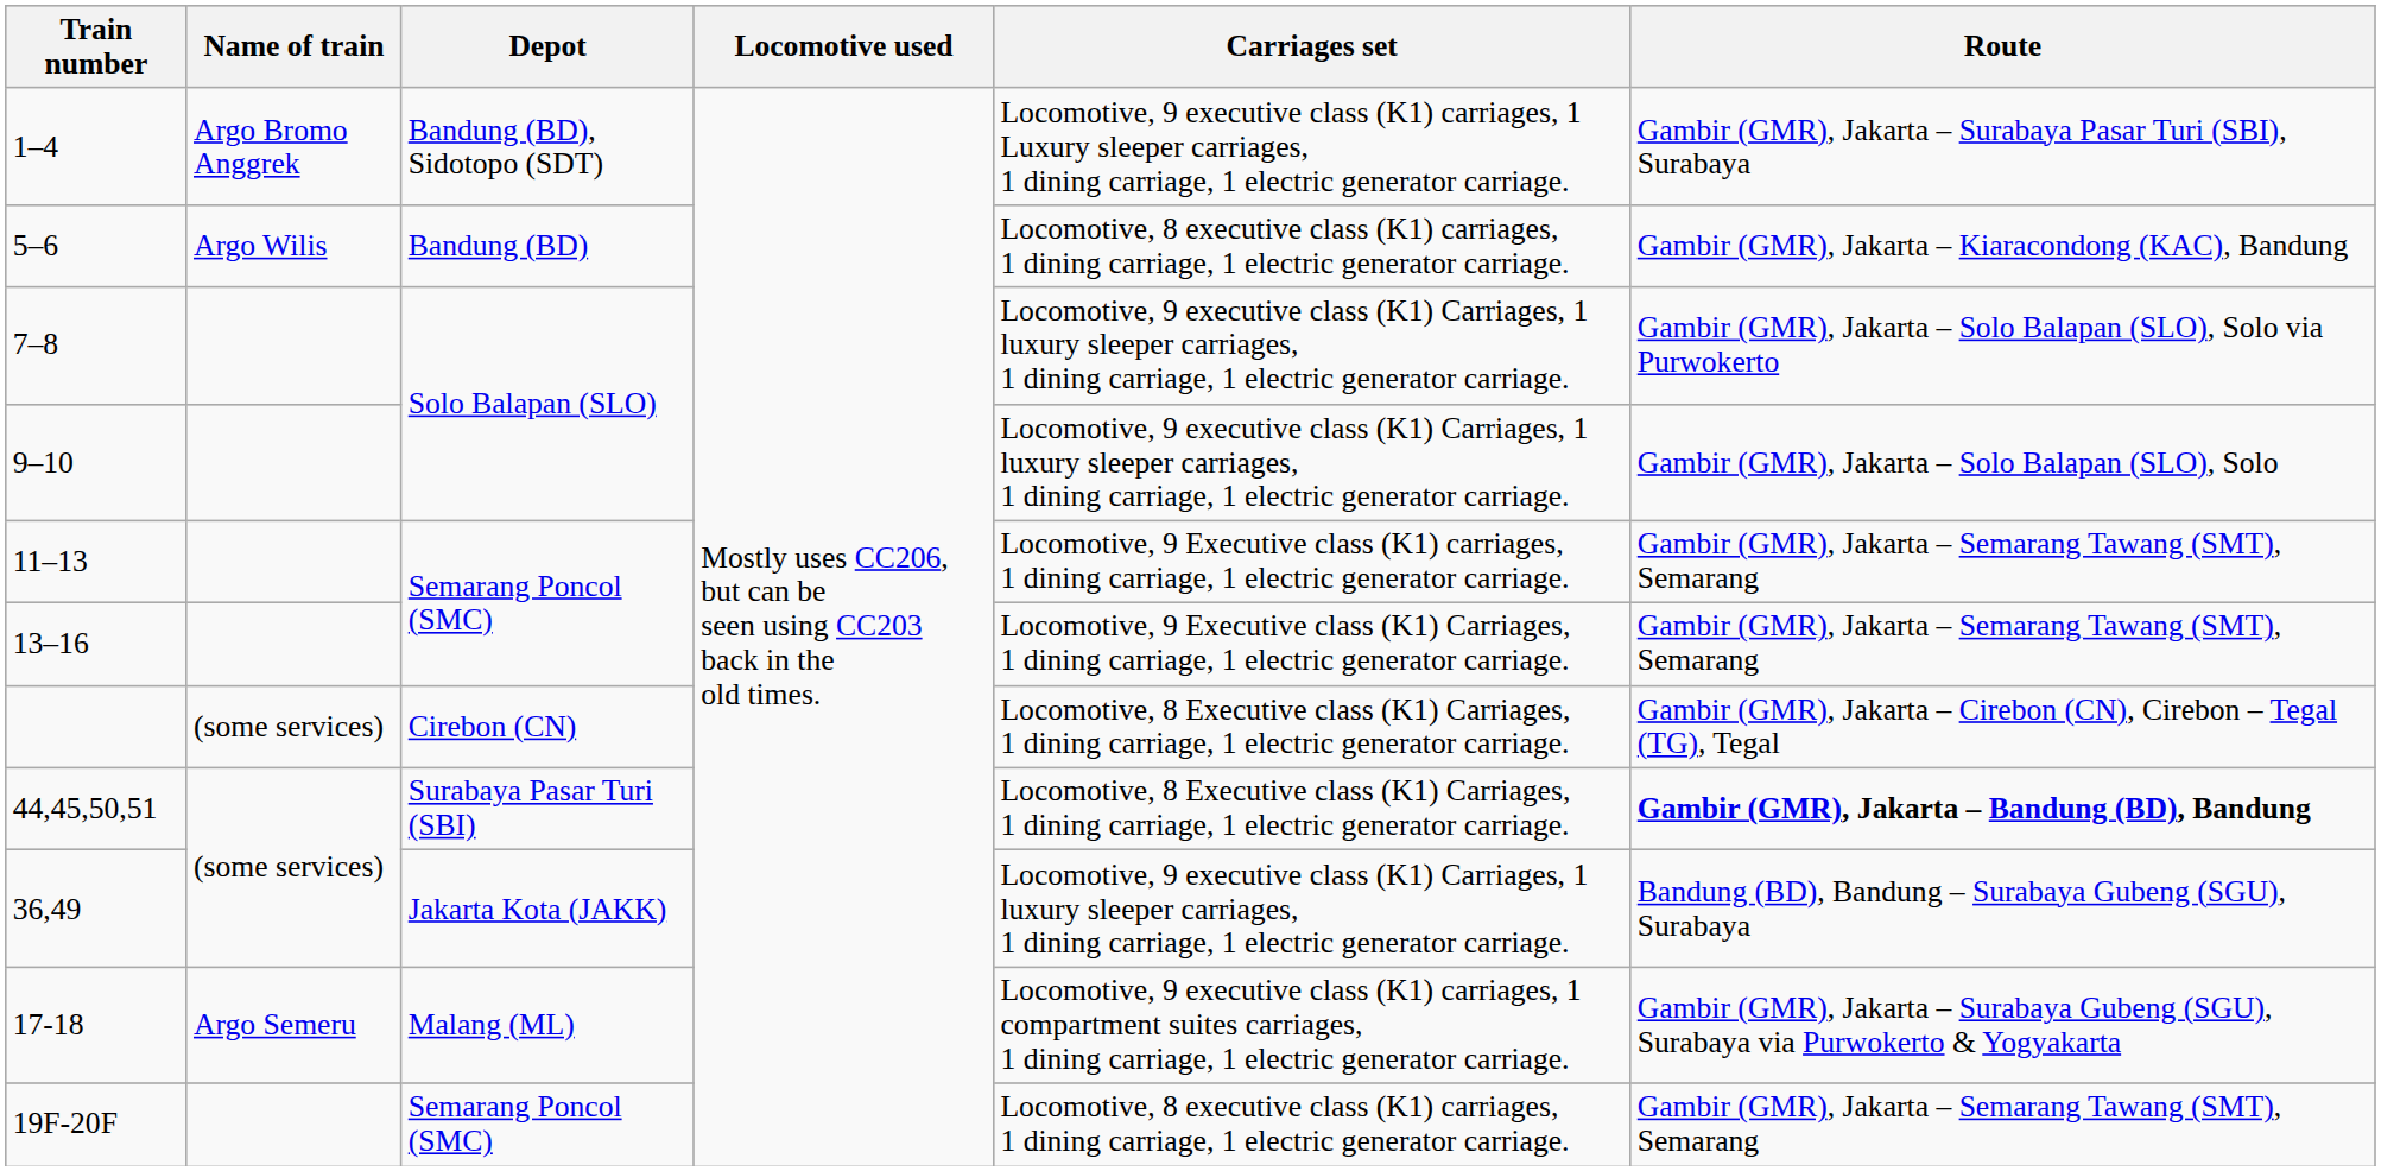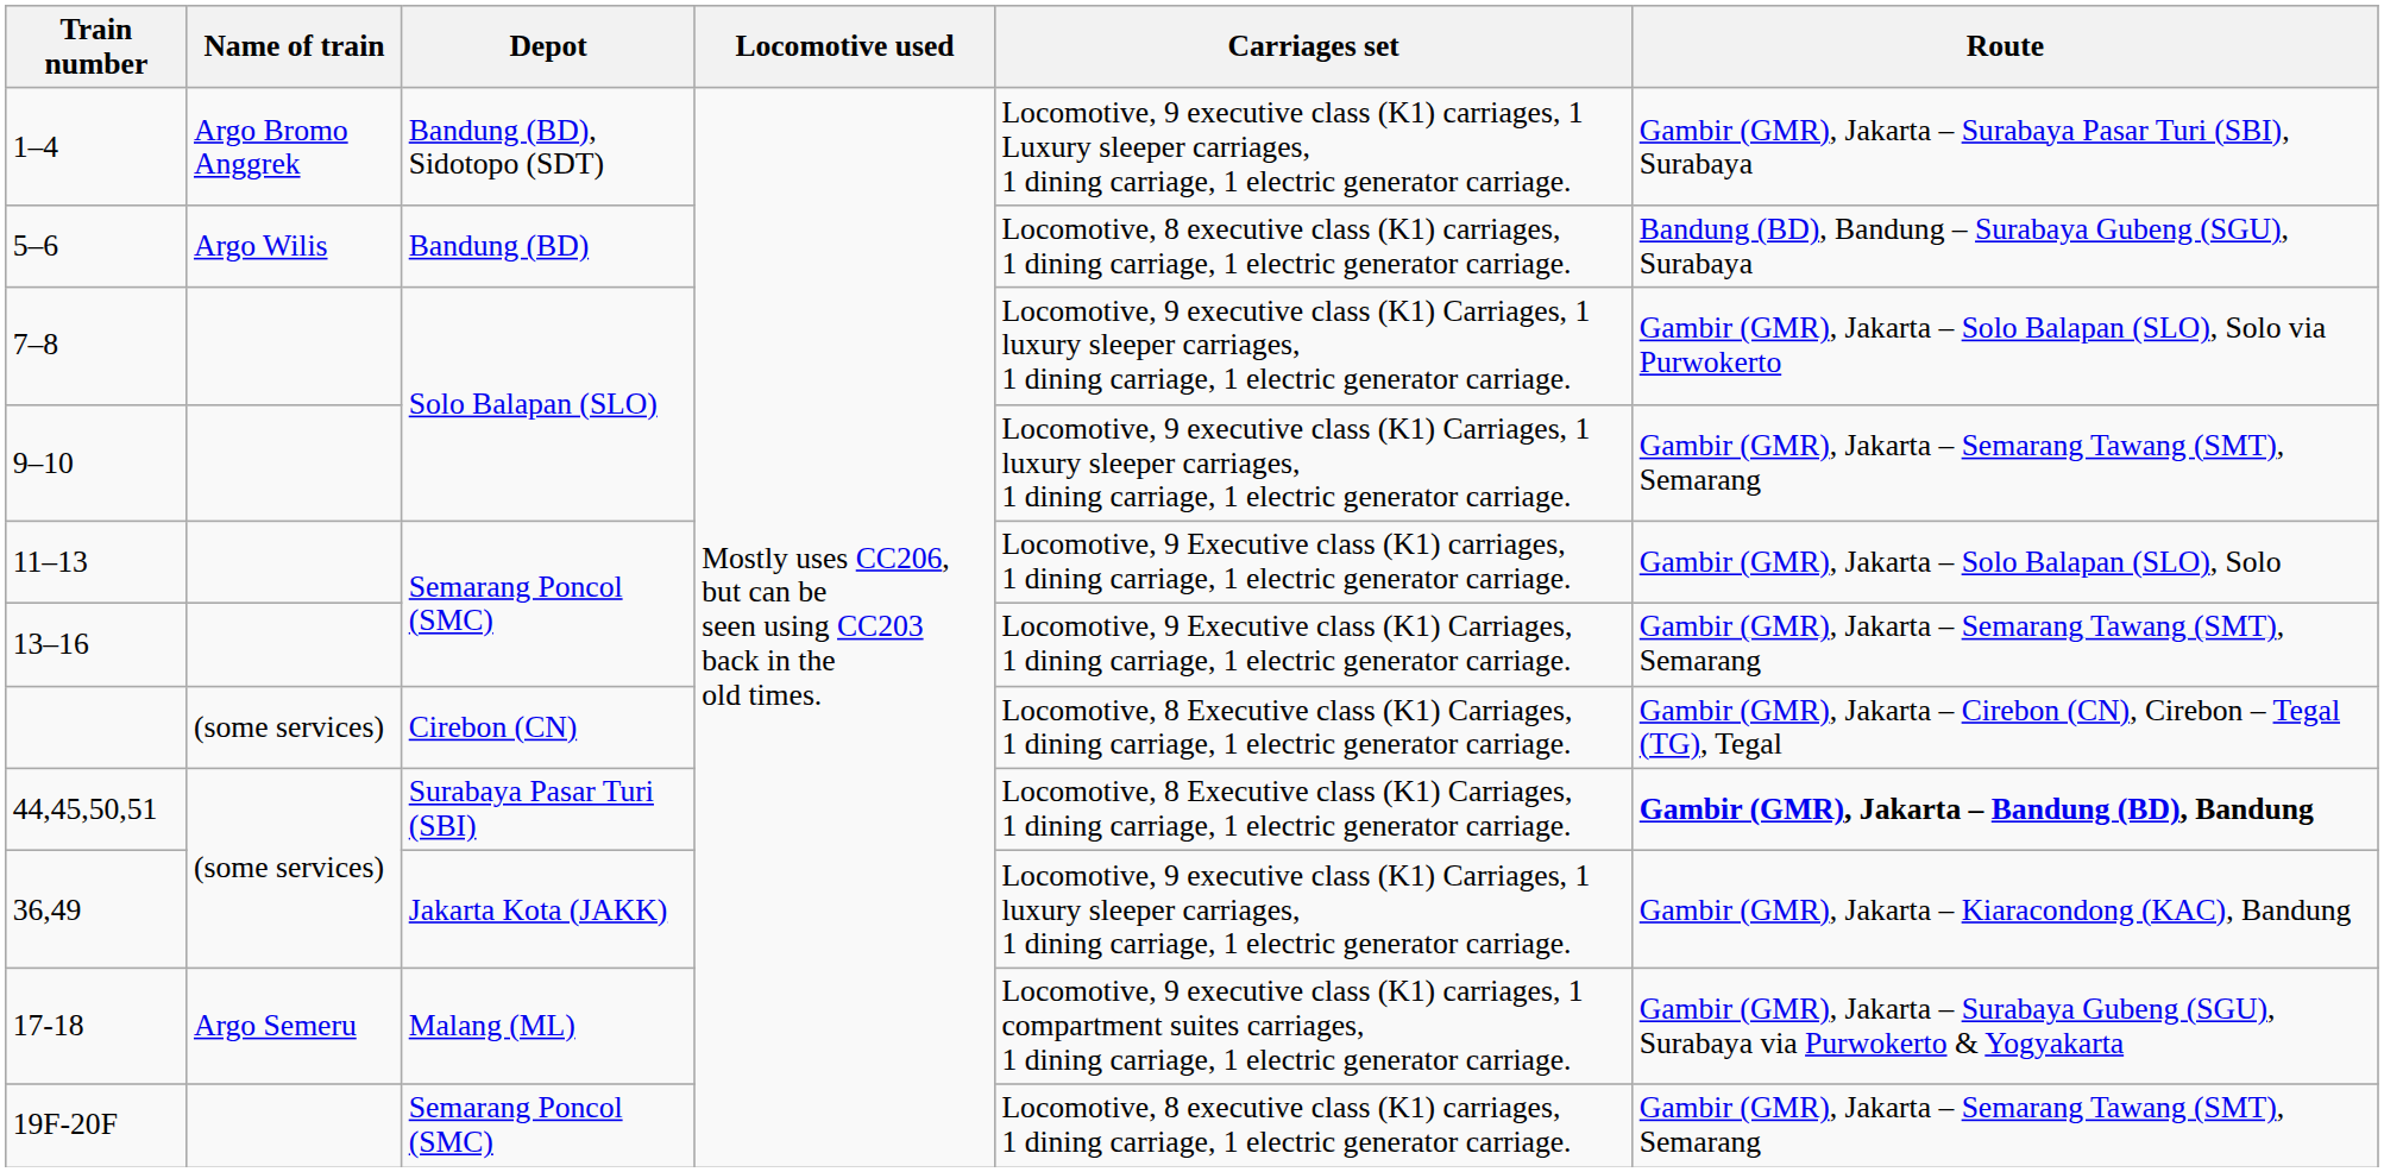5–6 | Route: Gambir (GMR), Jakarta – Kiaracondong (KAC), Bandung -> Bandung (BD), Bandung – Surabaya Gubeng (SGU), Surabaya
9–10 | Route: Gambir (GMR), Jakarta – Solo Balapan (SLO), Solo -> Gambir (GMR), Jakarta – Semarang Tawang (SMT), Semarang
11–13 | Route: Gambir (GMR), Jakarta – Semarang Tawang (SMT), Semarang -> Gambir (GMR), Jakarta – Solo Balapan (SLO), Solo
36,49 | Route: Bandung (BD), Bandung – Surabaya Gubeng (SGU), Surabaya -> Gambir (GMR), Jakarta – Kiaracondong (KAC), Bandung
